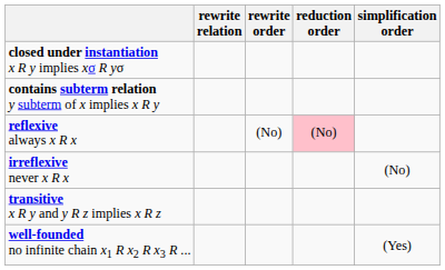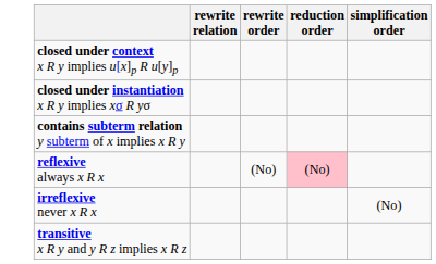+ row: closed under context x R y implies u[x]p R u[y]p
- row: well-founded no infinite chain x1 R x2 R x3 R ... | (Yes)
